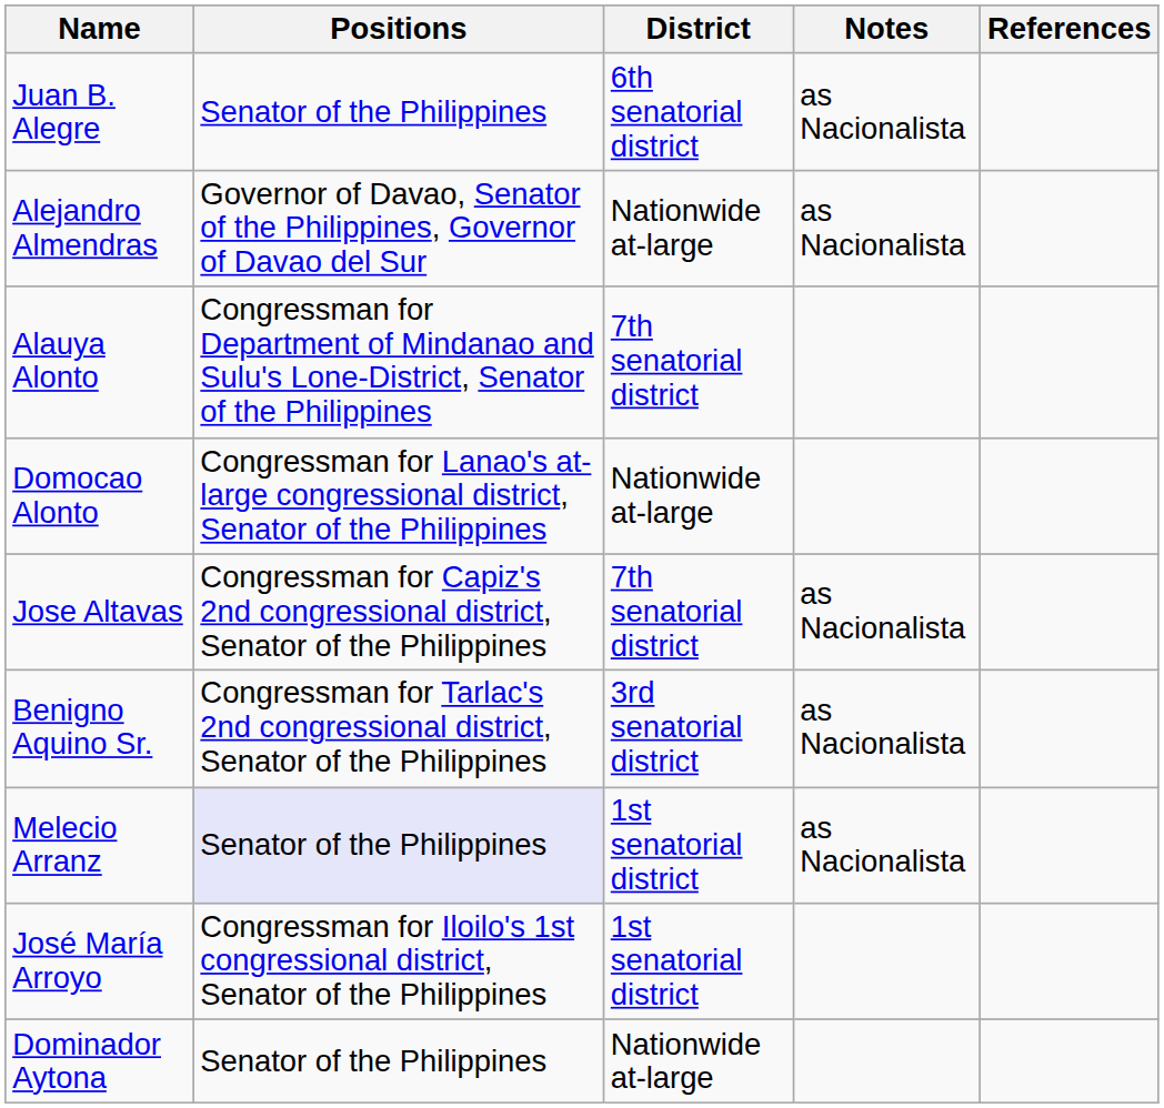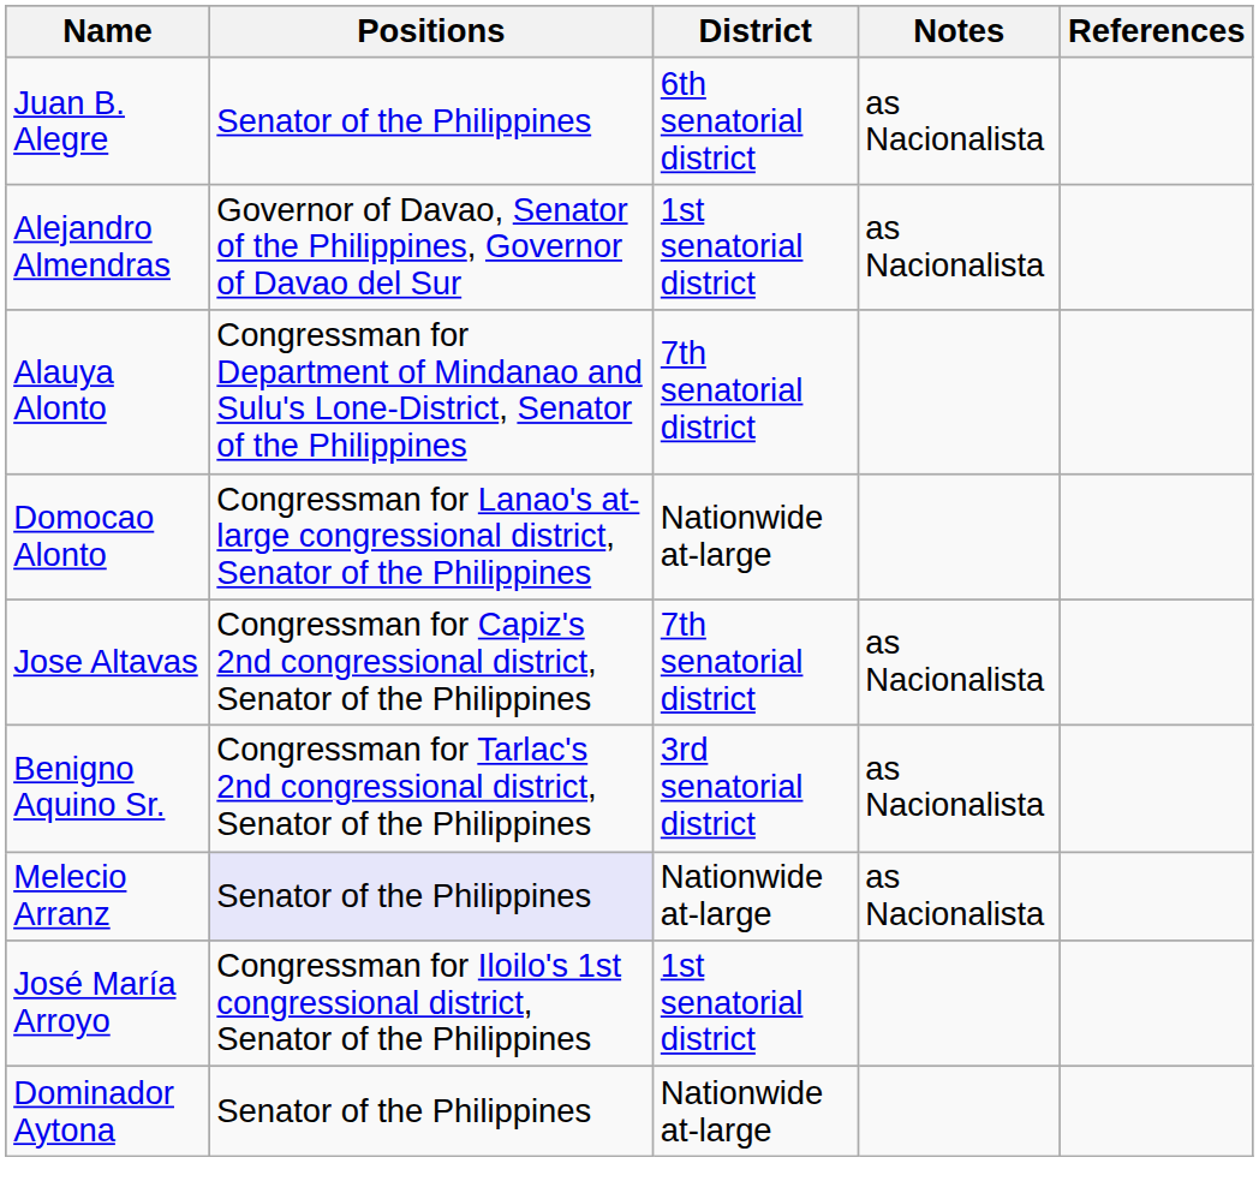Alejandro Almendras | District: Nationwide at-large -> 1st senatorial district
Melecio Arranz | District: 1st senatorial district -> Nationwide at-large
